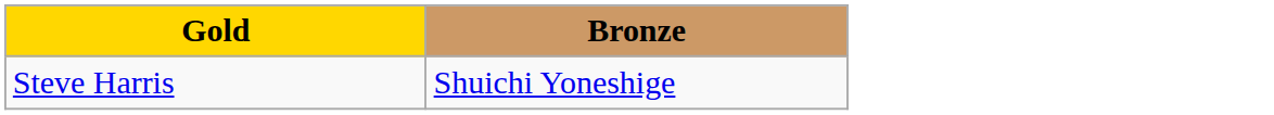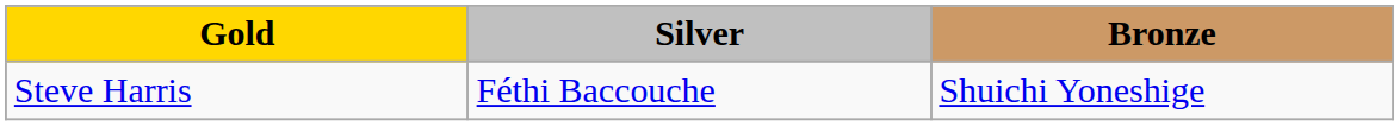+ column: Silver | Féthi Baccouche
